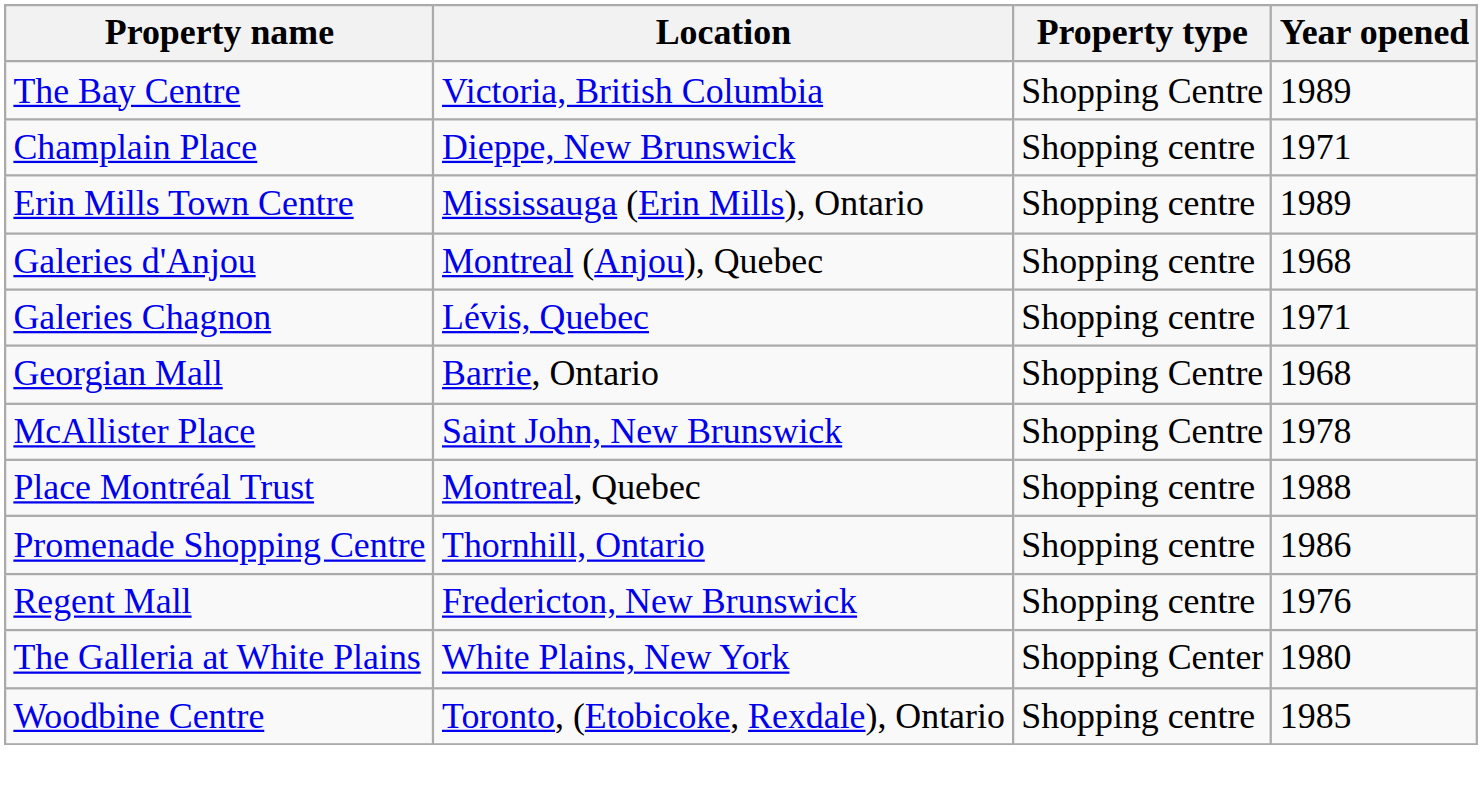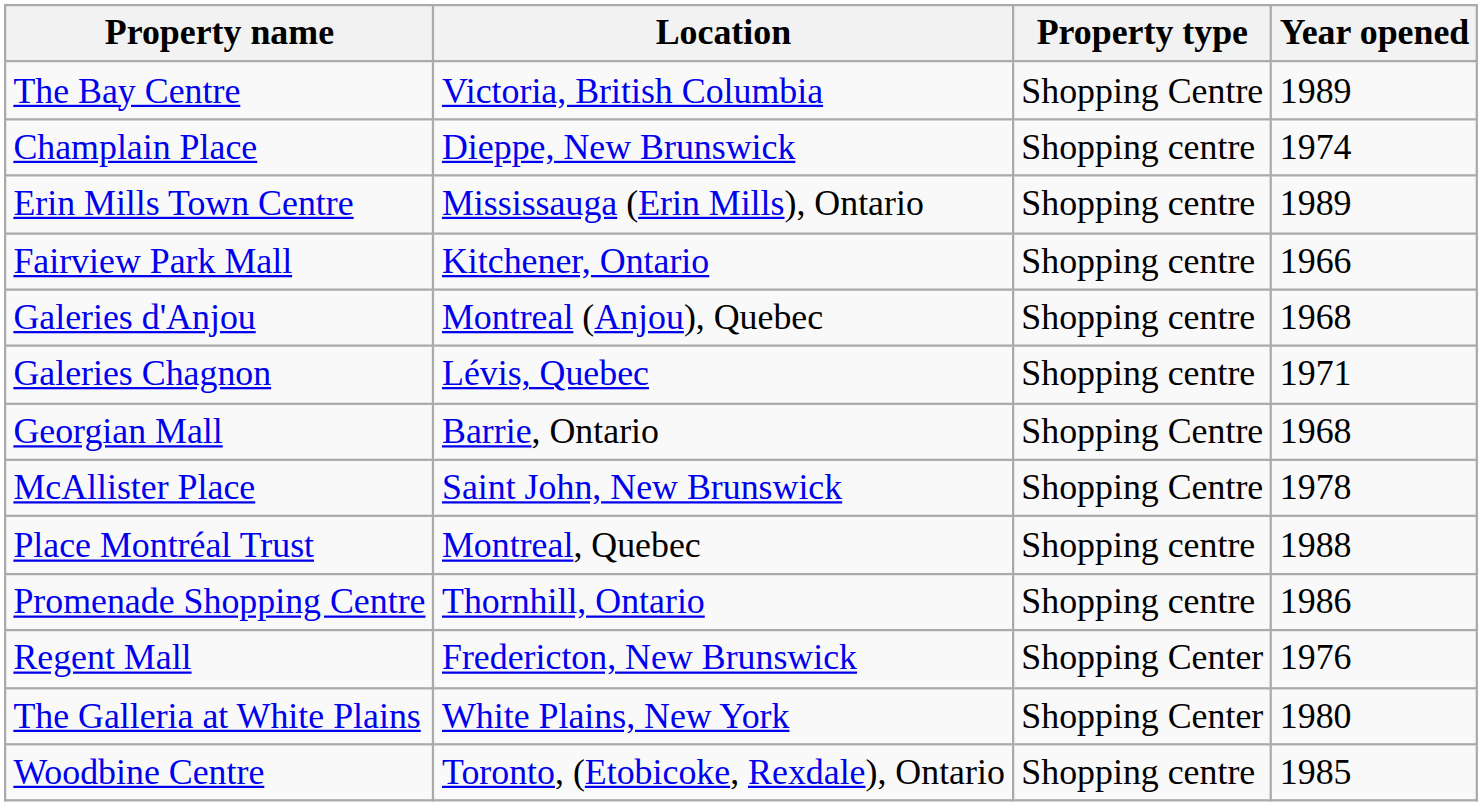Champlain Place | Year opened: 1971 -> 1974
+ row: Fairview Park Mall | Kitchener, Ontario | Shopping centre | 1966
Regent Mall | Property type: Shopping centre -> Shopping Center
